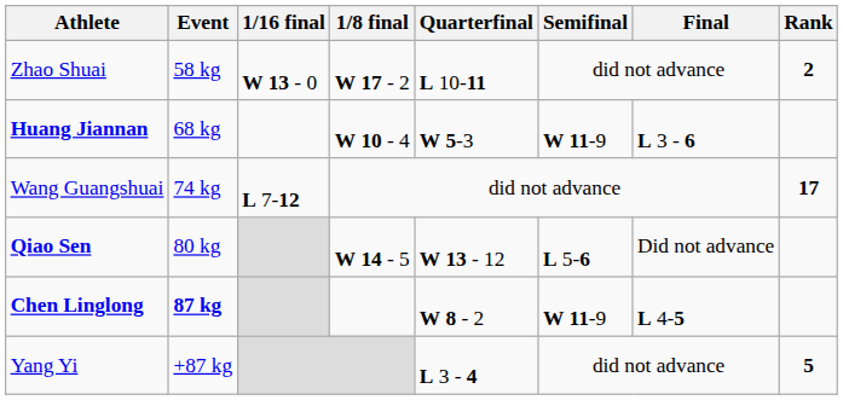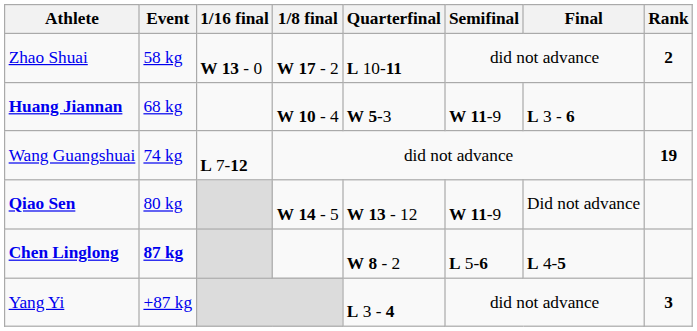Wang Guangshuai | Rank: 17 -> 19
Qiao Sen | Semifinal: L 5-6 -> W 11-9
Chen Linglong | Semifinal: W 11-9 -> L 5-6
Yang Yi | Rank: 5 -> 3
